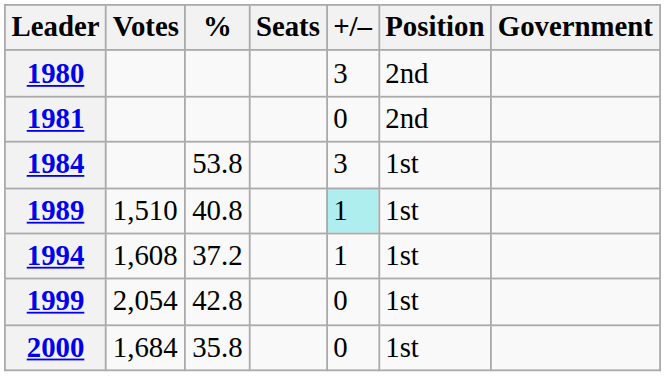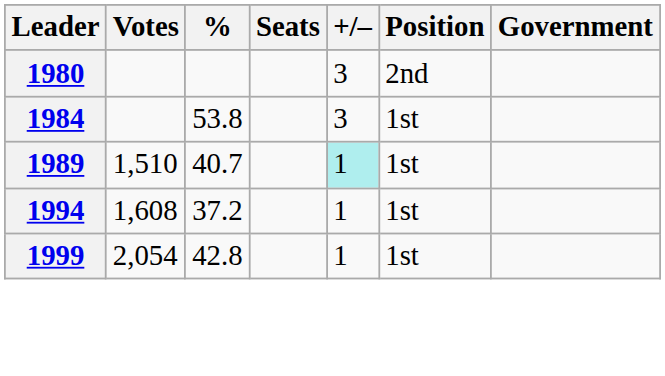- row: 1981 | 0 | 2nd
1989 | %: 40.8 -> 40.7
1999 | +/–: 0 -> 1
- row: 2000 | 1,684 | 35.8 | 0 | 1st
